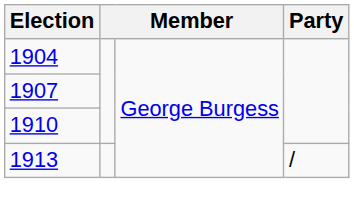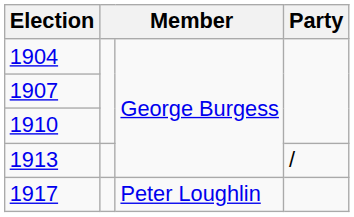+ row: 1917 | Peter Loughlin
